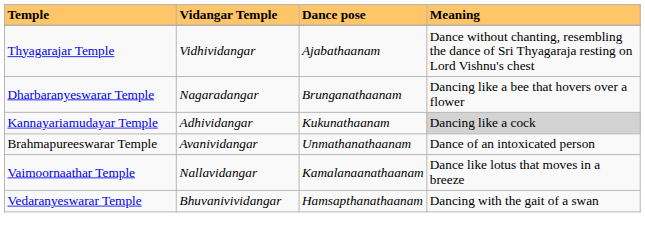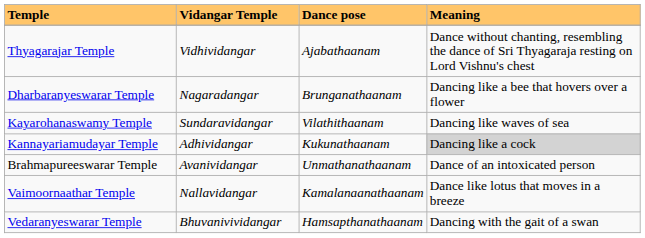+ row: Kayarohanaswamy Temple | Sundaravidangar | Vilathithaanam | Dancing like waves of sea
